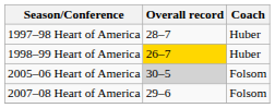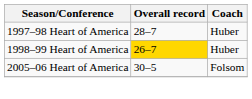2005–06 Heart of America | Overall record: lightgrey background -> no background
- row: 2007–08 Heart of America | 29–6 | Folsom
